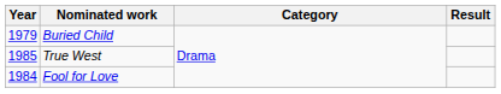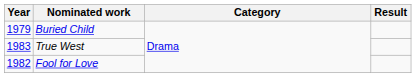True West | Year: 1985 -> 1983
Fool for Love | Year: 1984 -> 1982
